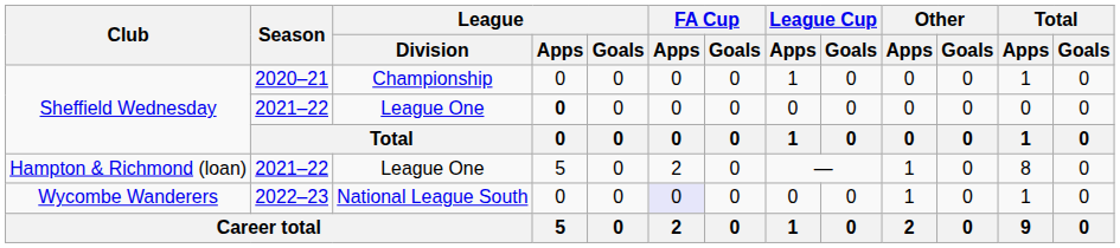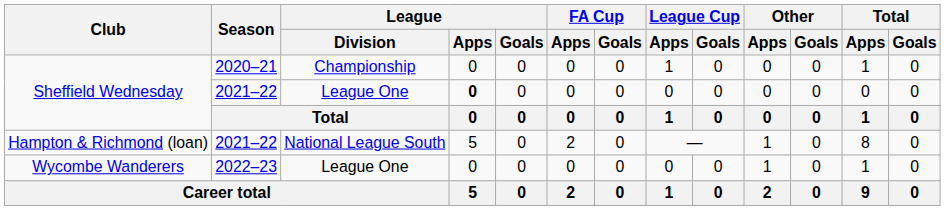Hampton & Richmond (loan) | League / Division: League One -> National League South
Wycombe Wanderers | League / Division: National League South -> League One
Wycombe Wanderers | FA Cup / Apps: lavender background -> no background
